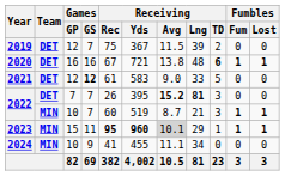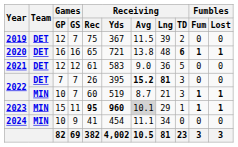2020 | Receiving / Rec: 67 -> 65
2021 | Games / GS: bold -> normal
2021 | Receiving / Lng: 33 -> 36
2024 | Receiving / Yds: 455 -> 454
